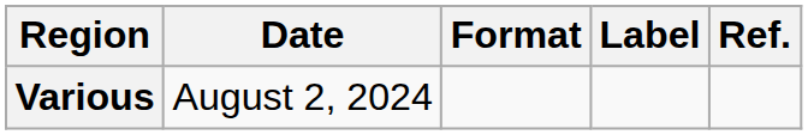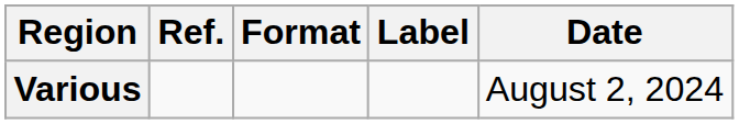columns swapped: Date <-> Ref.
